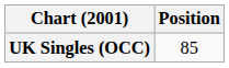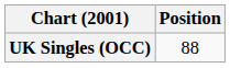UK Singles (OCC) | Position: 85 -> 88
